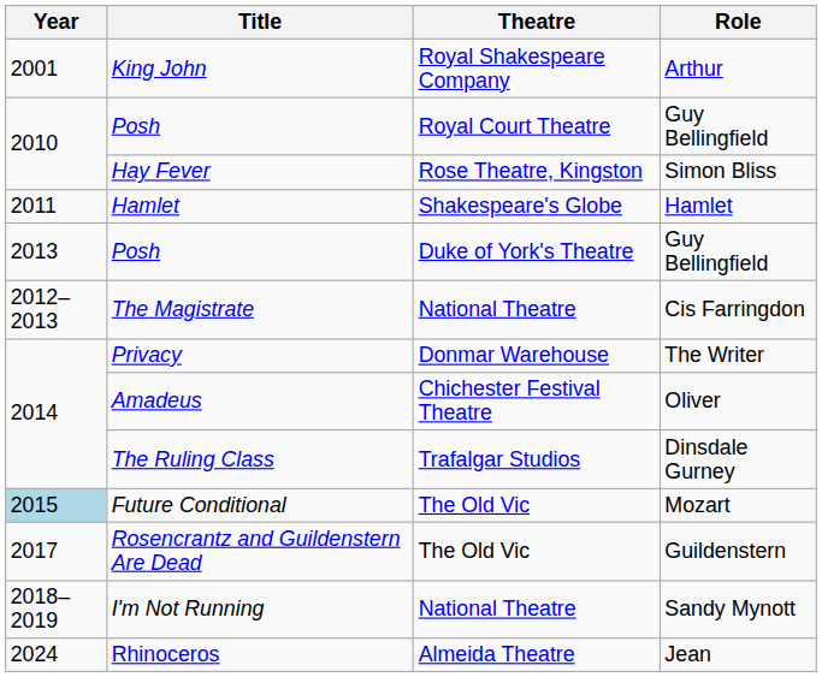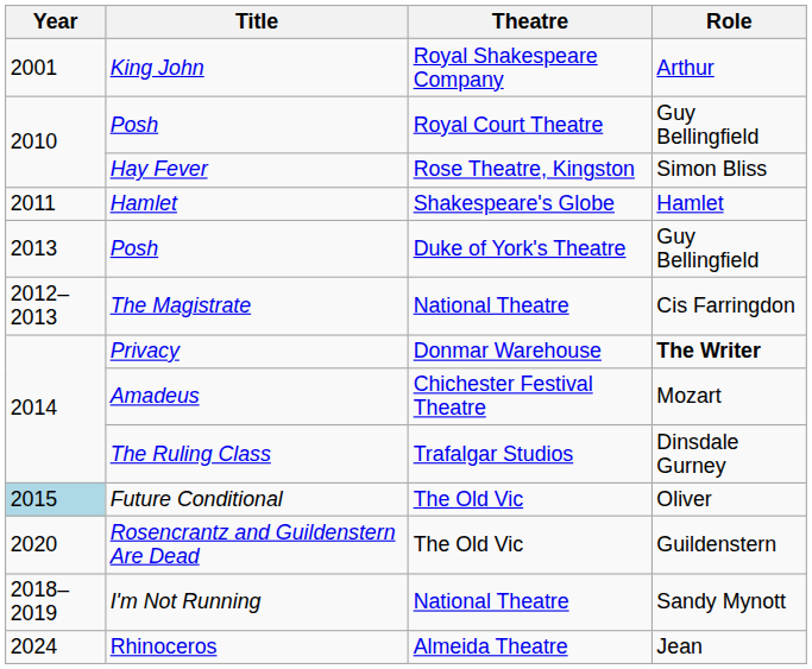Privacy | Role: normal -> bold
Amadeus | Role: Oliver -> Mozart
Future Conditional | Role: Mozart -> Oliver
Rosencrantz and Guildenstern Are Dead | Year: 2017 -> 2020
